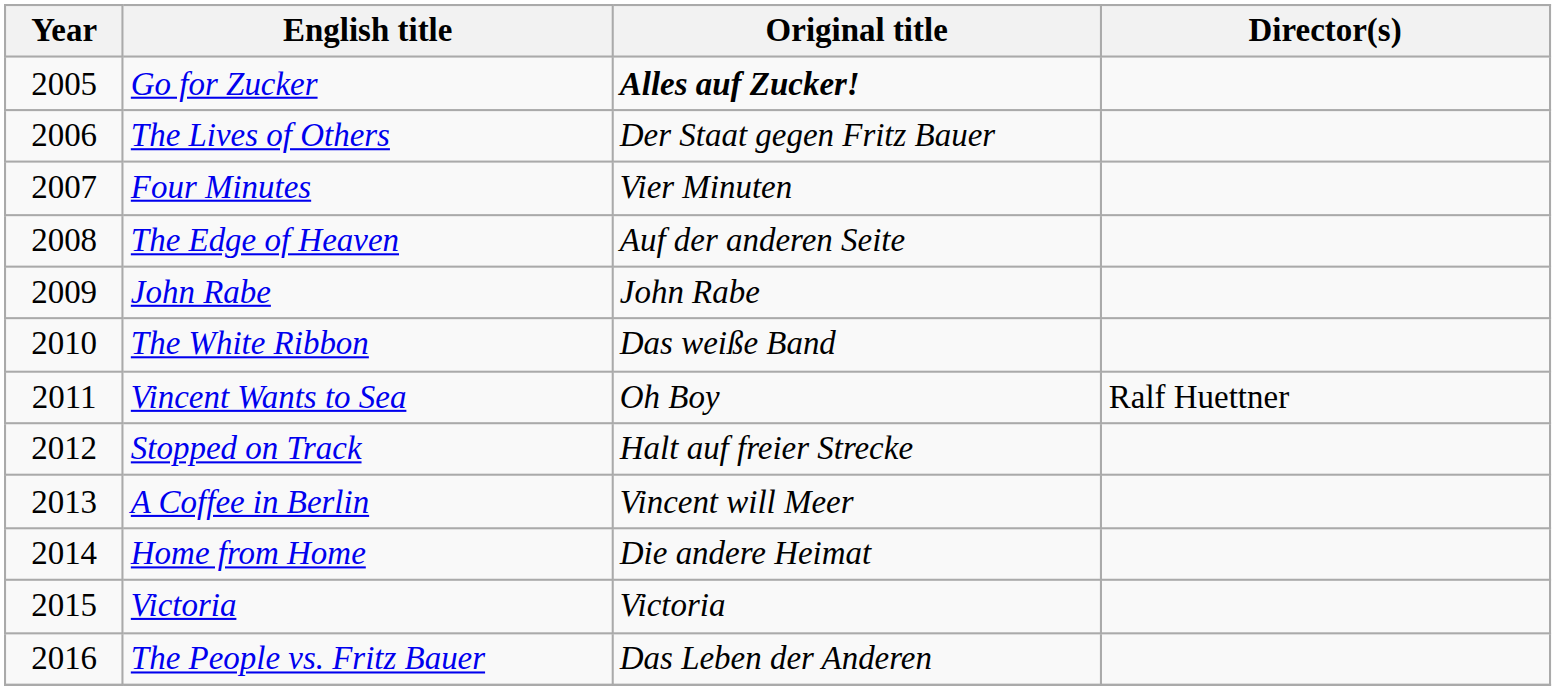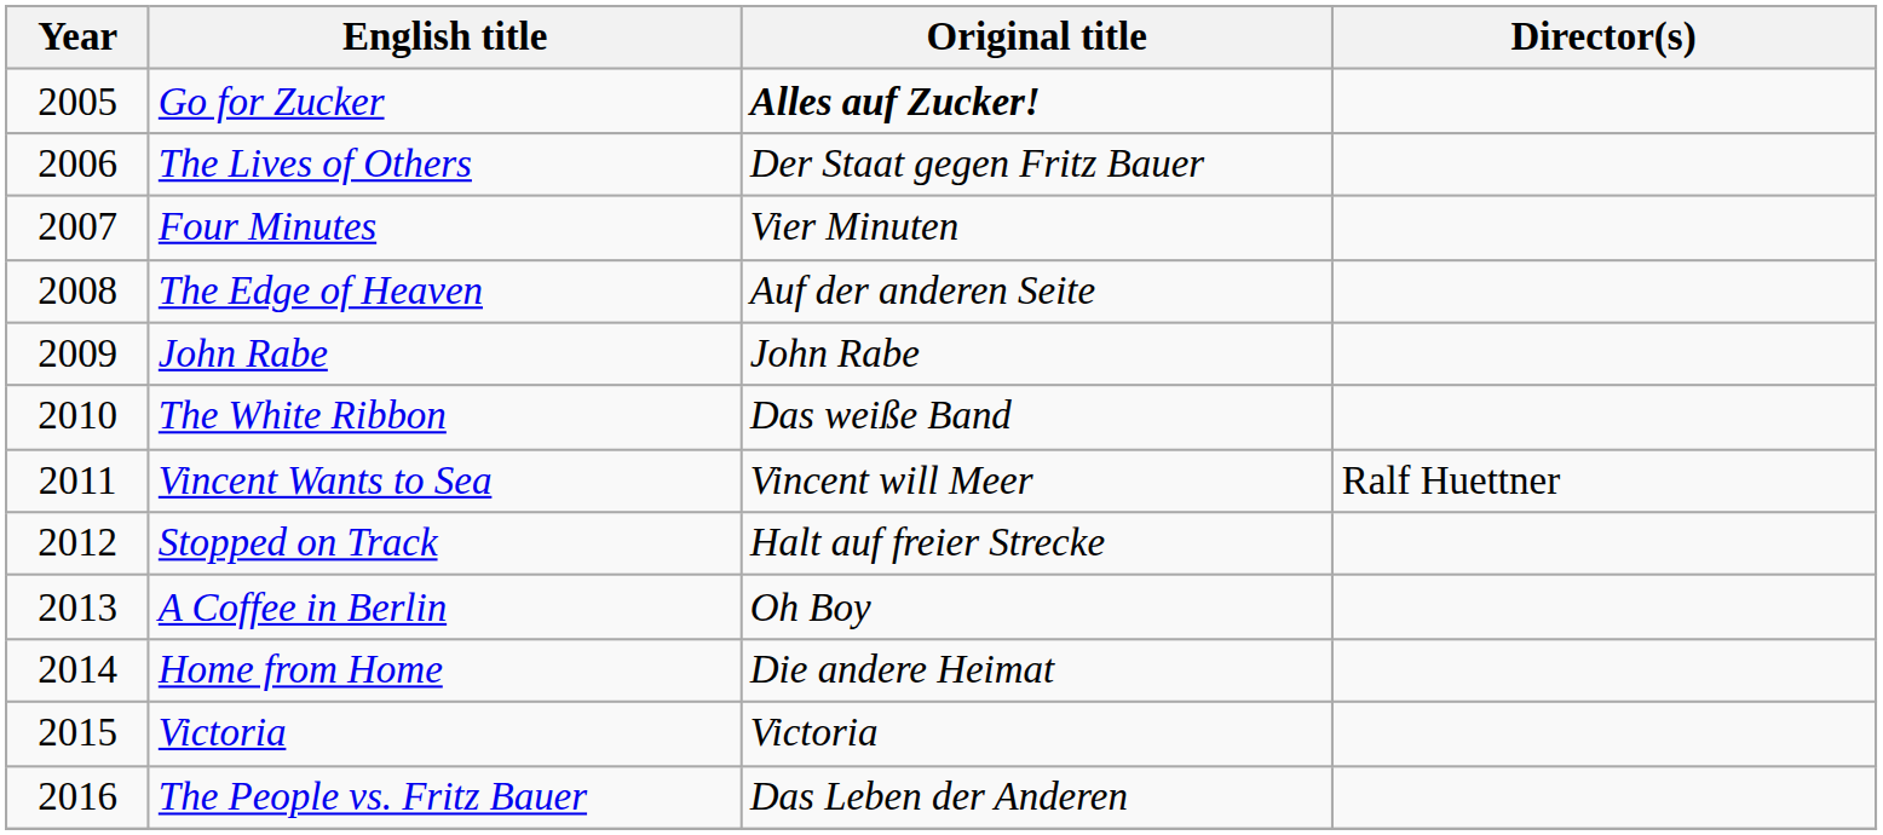Vincent Wants to Sea | Original title: Oh Boy -> Vincent will Meer
A Coffee in Berlin | Original title: Vincent will Meer -> Oh Boy
